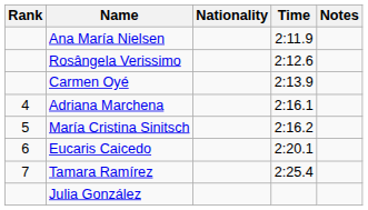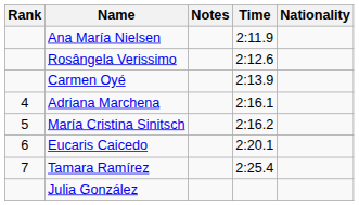columns swapped: Nationality <-> Notes
